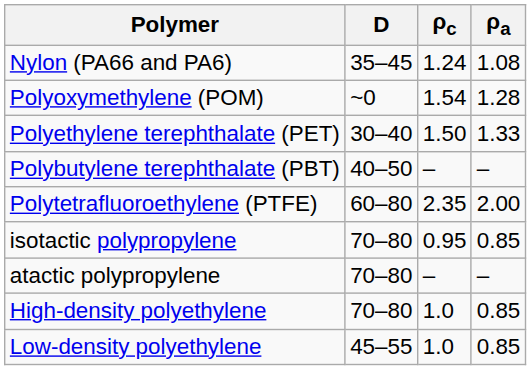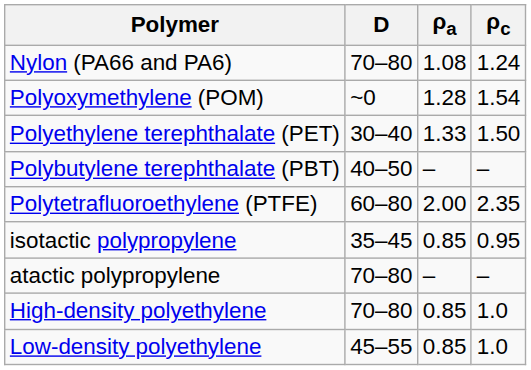columns swapped: ρc <-> ρa
Nylon (PA66 and PA6) | D: 35–45 -> 70–80
isotactic polypropylene | D: 70–80 -> 35–45
